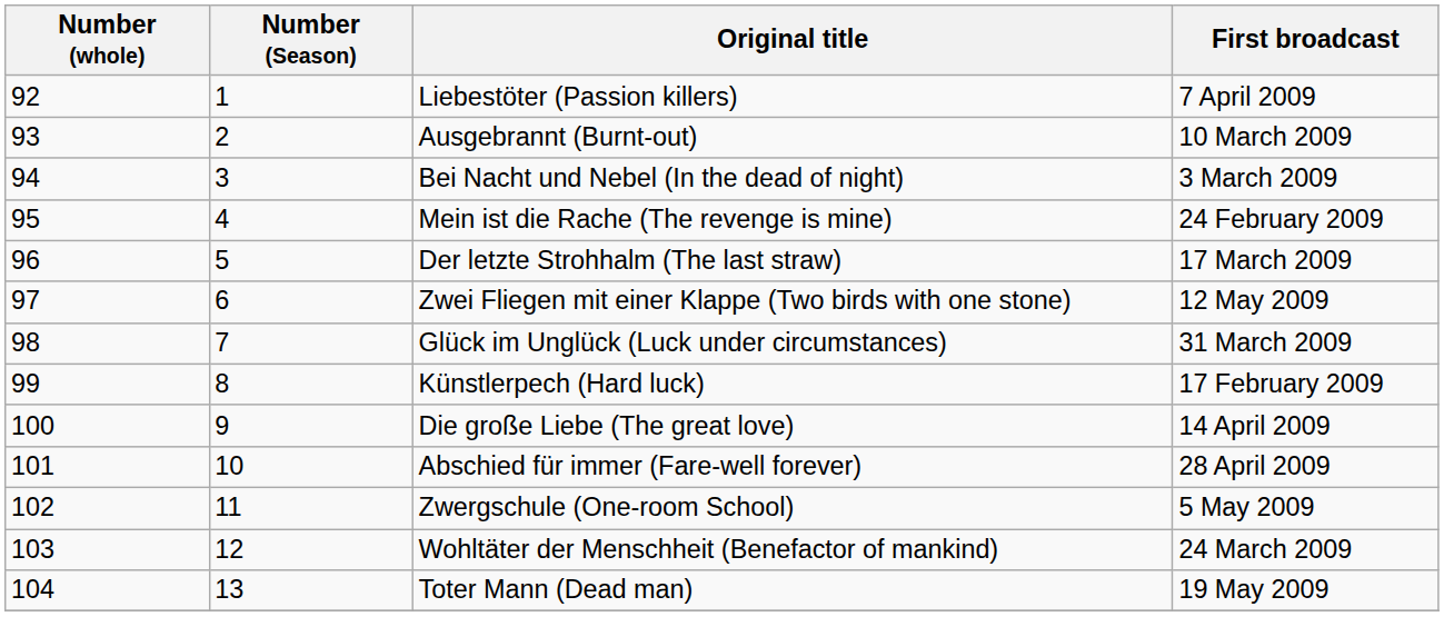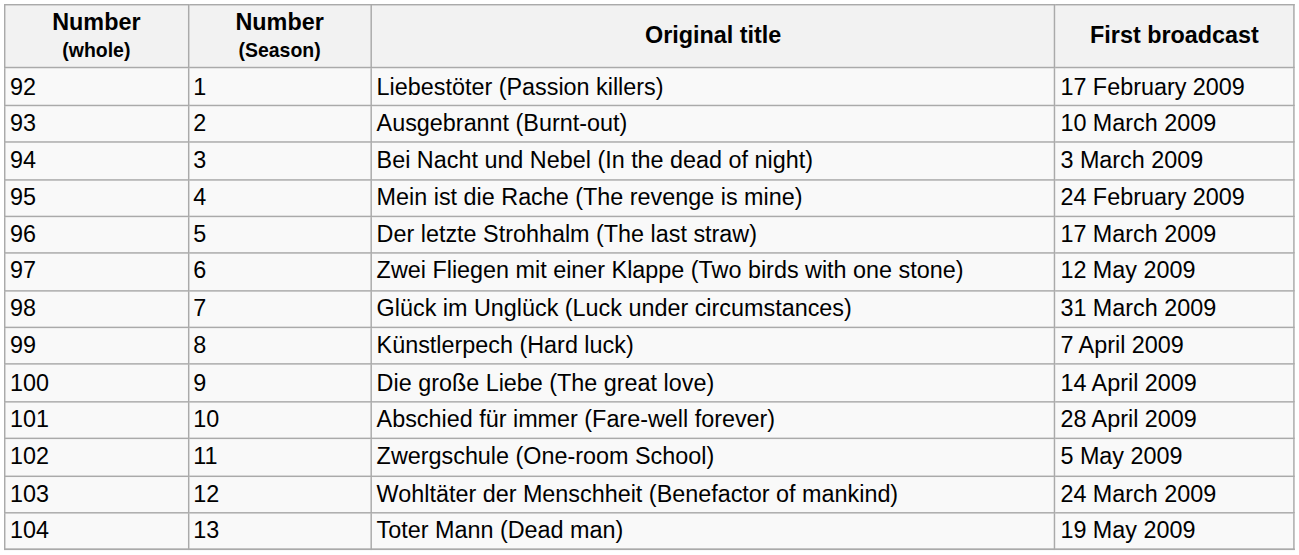Liebestöter (Passion killers) | First broadcast: 7 April 2009 -> 17 February 2009
Künstlerpech (Hard luck) | First broadcast: 17 February 2009 -> 7 April 2009
